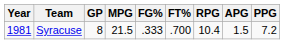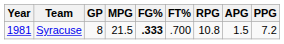Syracuse | FG%: normal -> bold
Syracuse | RPG: 10.4 -> 10.8
